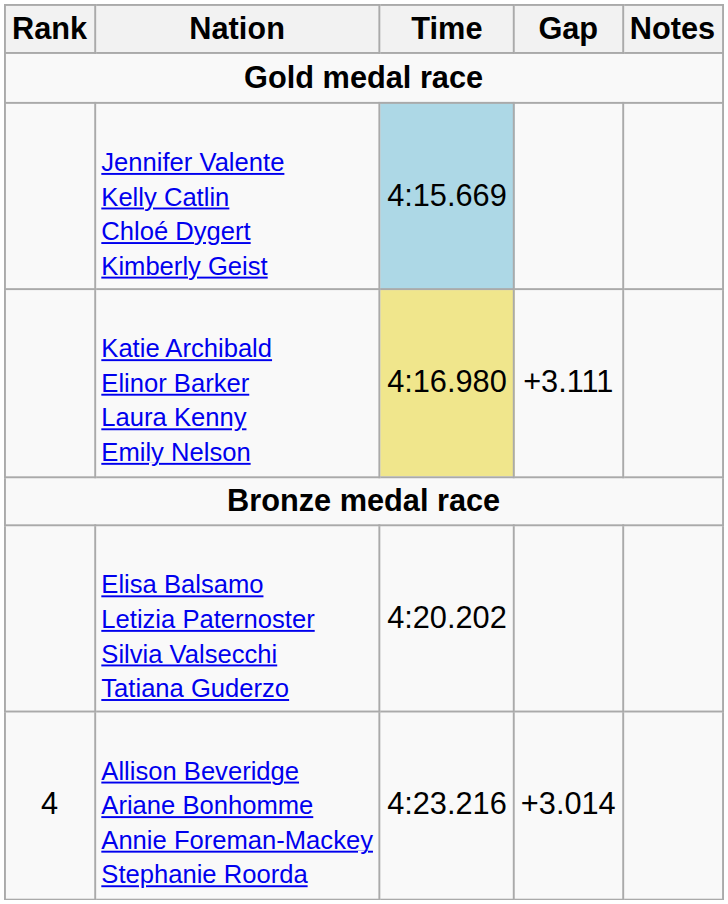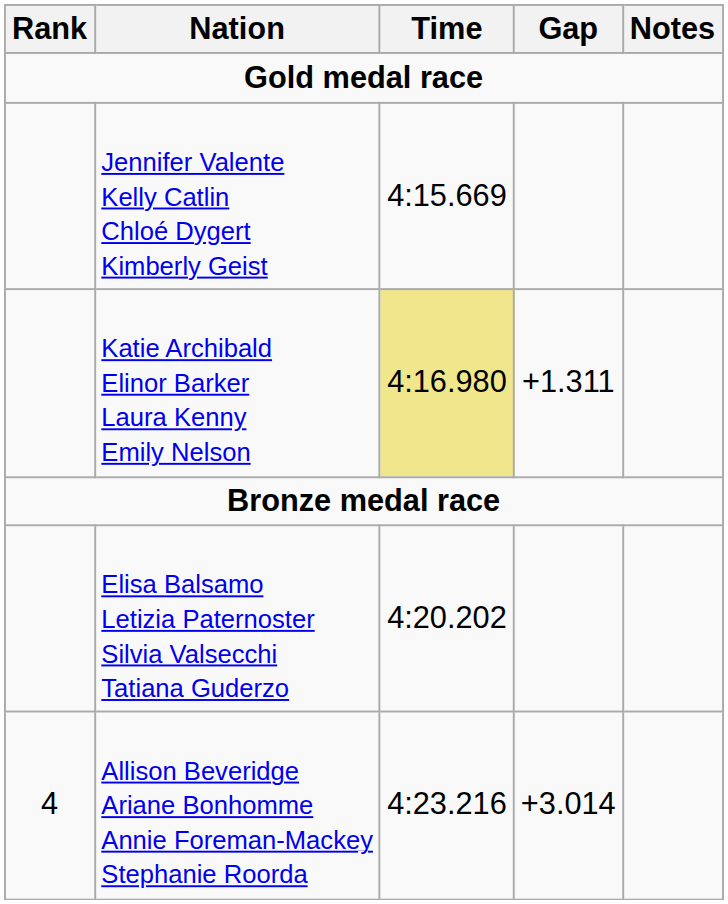Jennifer Valente Kelly Catlin Chloé Dygert Kimberly Geist | Time: lightblue background -> no background
Katie Archibald Elinor Barker Laura Kenny Emily Nelson | Gap: +3.111 -> +1.311
